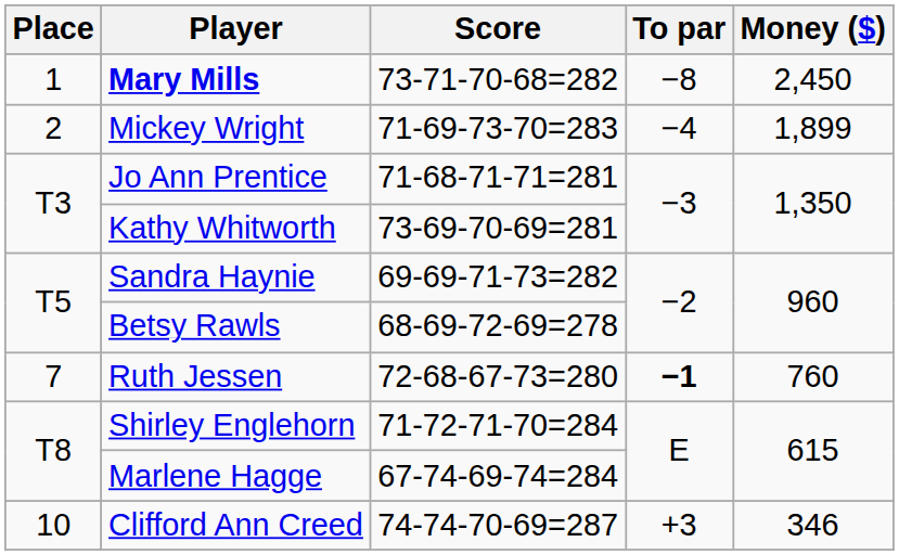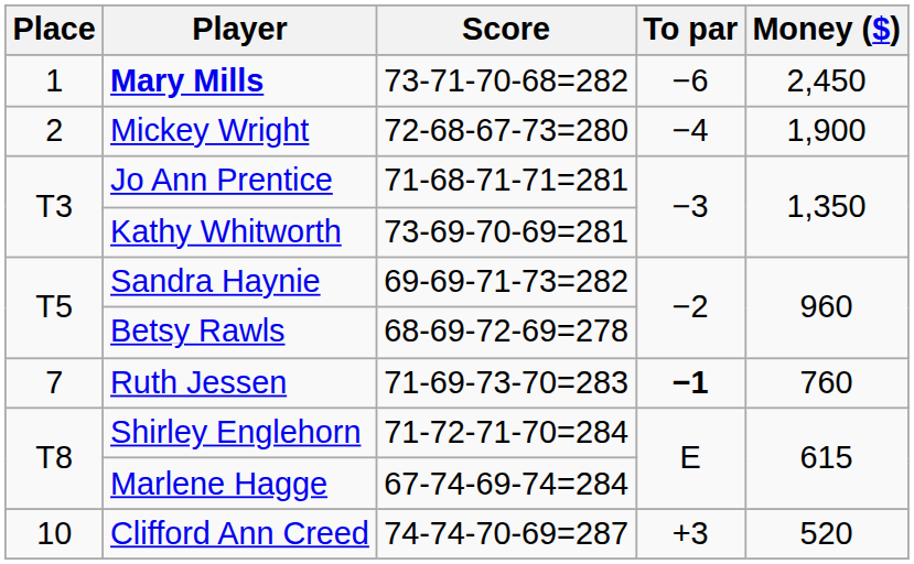Mary Mills | To par: −8 -> −6
Mickey Wright | Score: 71-69-73-70=283 -> 72-68-67-73=280
Mickey Wright | Money ($): 1,899 -> 1,900
Ruth Jessen | Score: 72-68-67-73=280 -> 71-69-73-70=283
Clifford Ann Creed | Money ($): 346 -> 520
